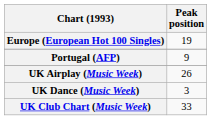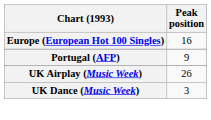Europe (European Hot 100 Singles) | Peak position: 19 -> 16
- row: UK Club Chart (Music Week) | 33
